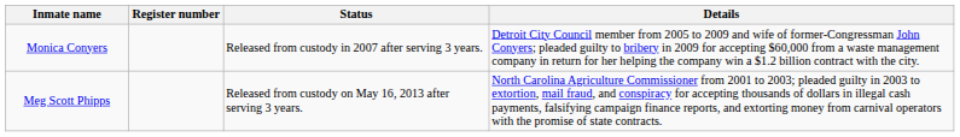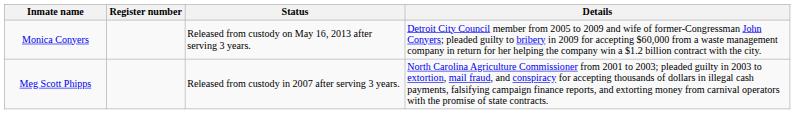Monica Conyers | Status: Released from custody in 2007 after serving 3 years. -> Released from custody on May 16, 2013 after serving 3 years.
Meg Scott Phipps | Status: Released from custody on May 16, 2013 after serving 3 years. -> Released from custody in 2007 after serving 3 years.
